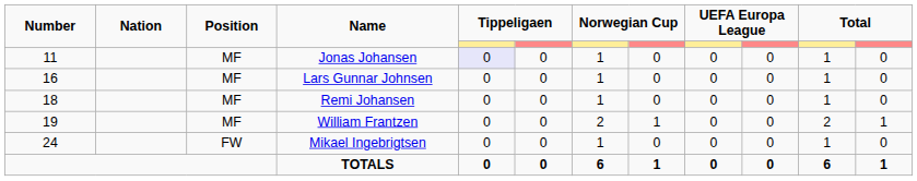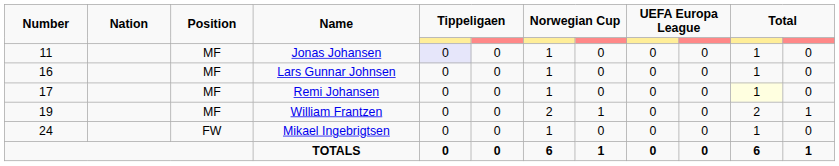Remi Johansen | Number: 18 -> 17
Remi Johansen | column 11: no background -> lightyellow background
